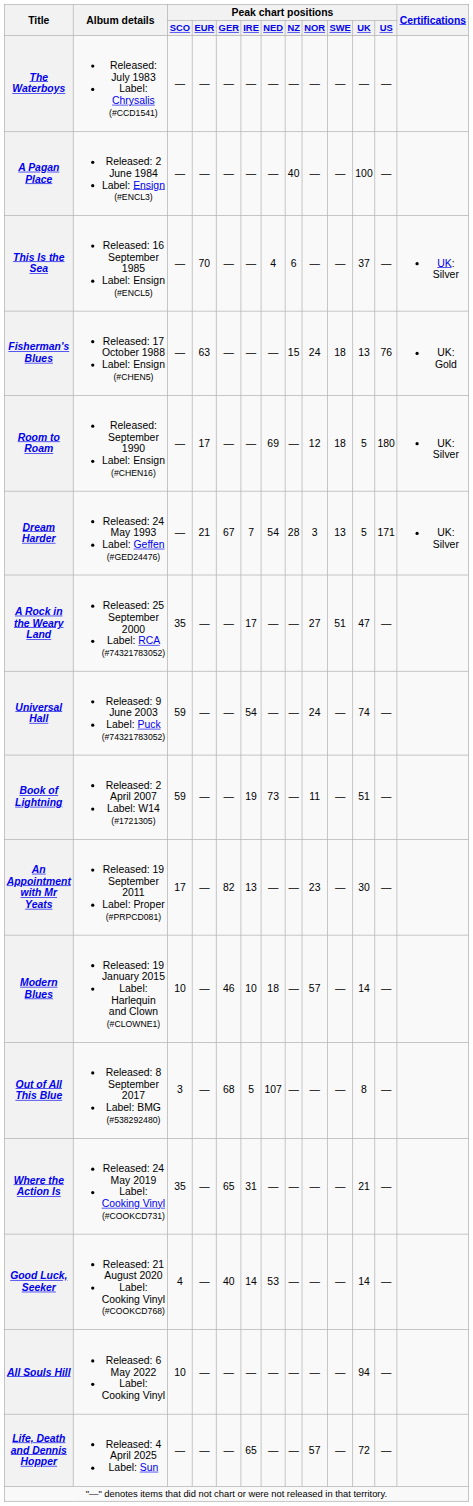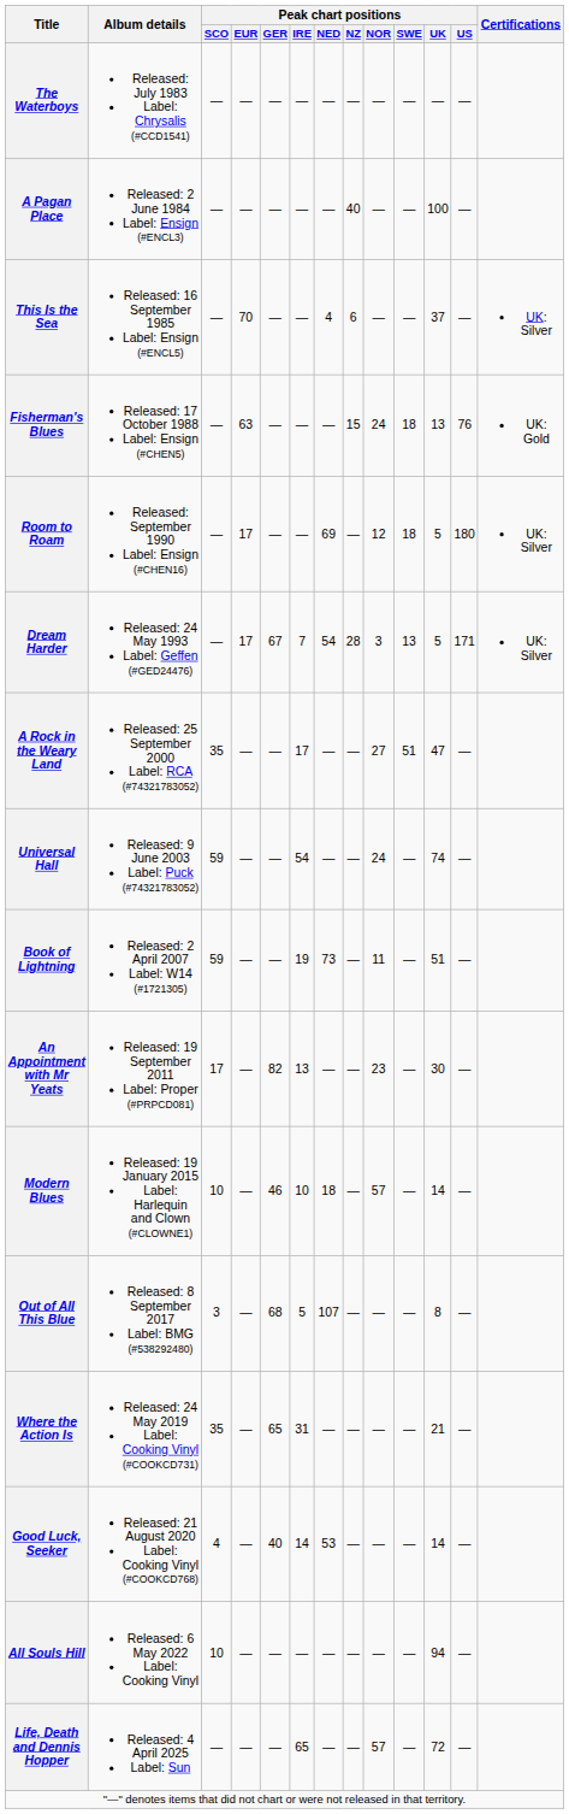Dream Harder | Peak chart positions / EUR: 21 -> 17
